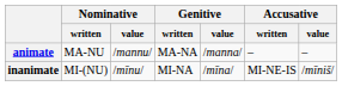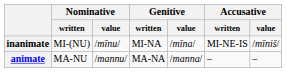rows swapped: animate <-> inanimate
